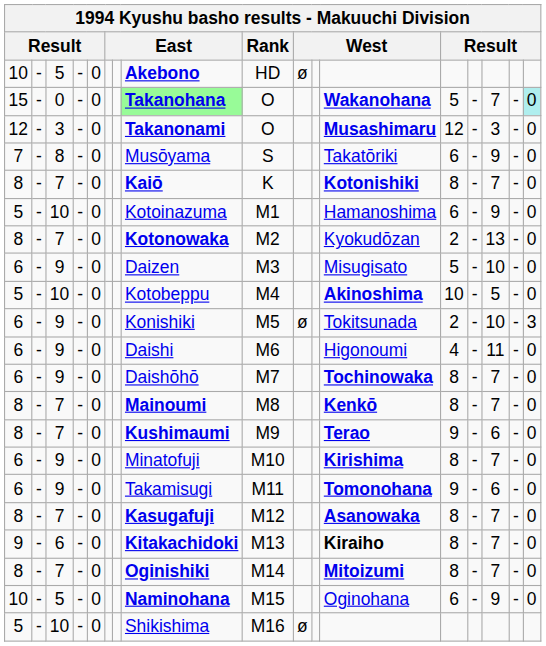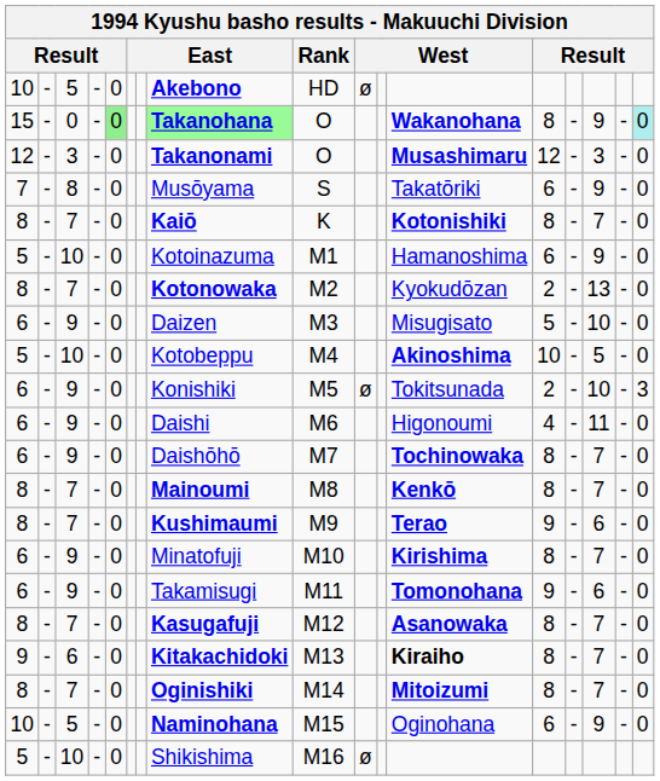15 | column 5: no background -> lightgreen background
15 | column 13: 5 -> 8
15 | column 15: 7 -> 9
